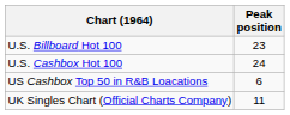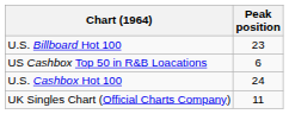rows swapped: US Cashbox Top 50 in R&B Loacations <-> U.S. Cashbox Hot 100
